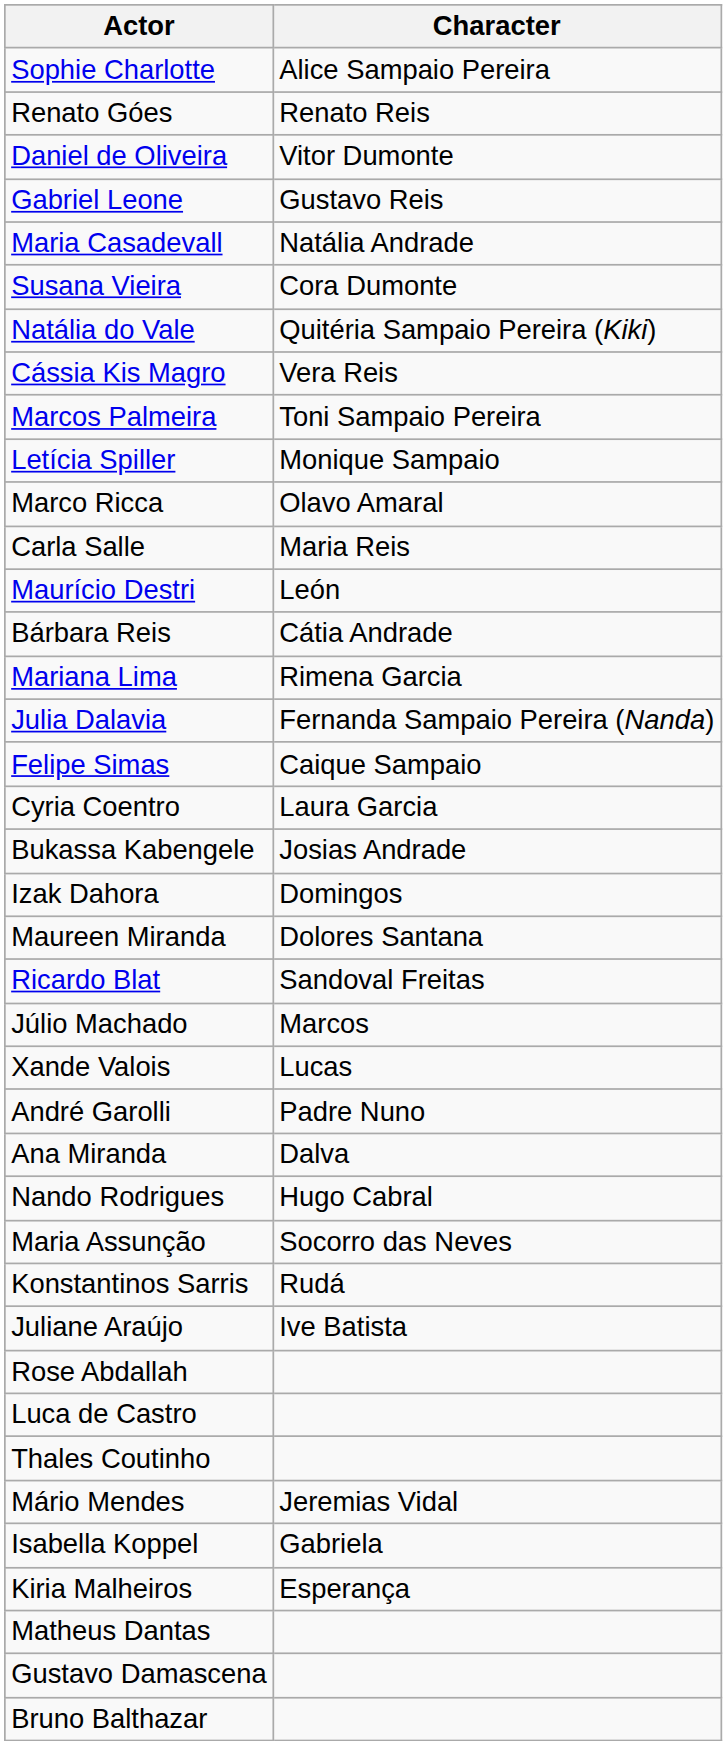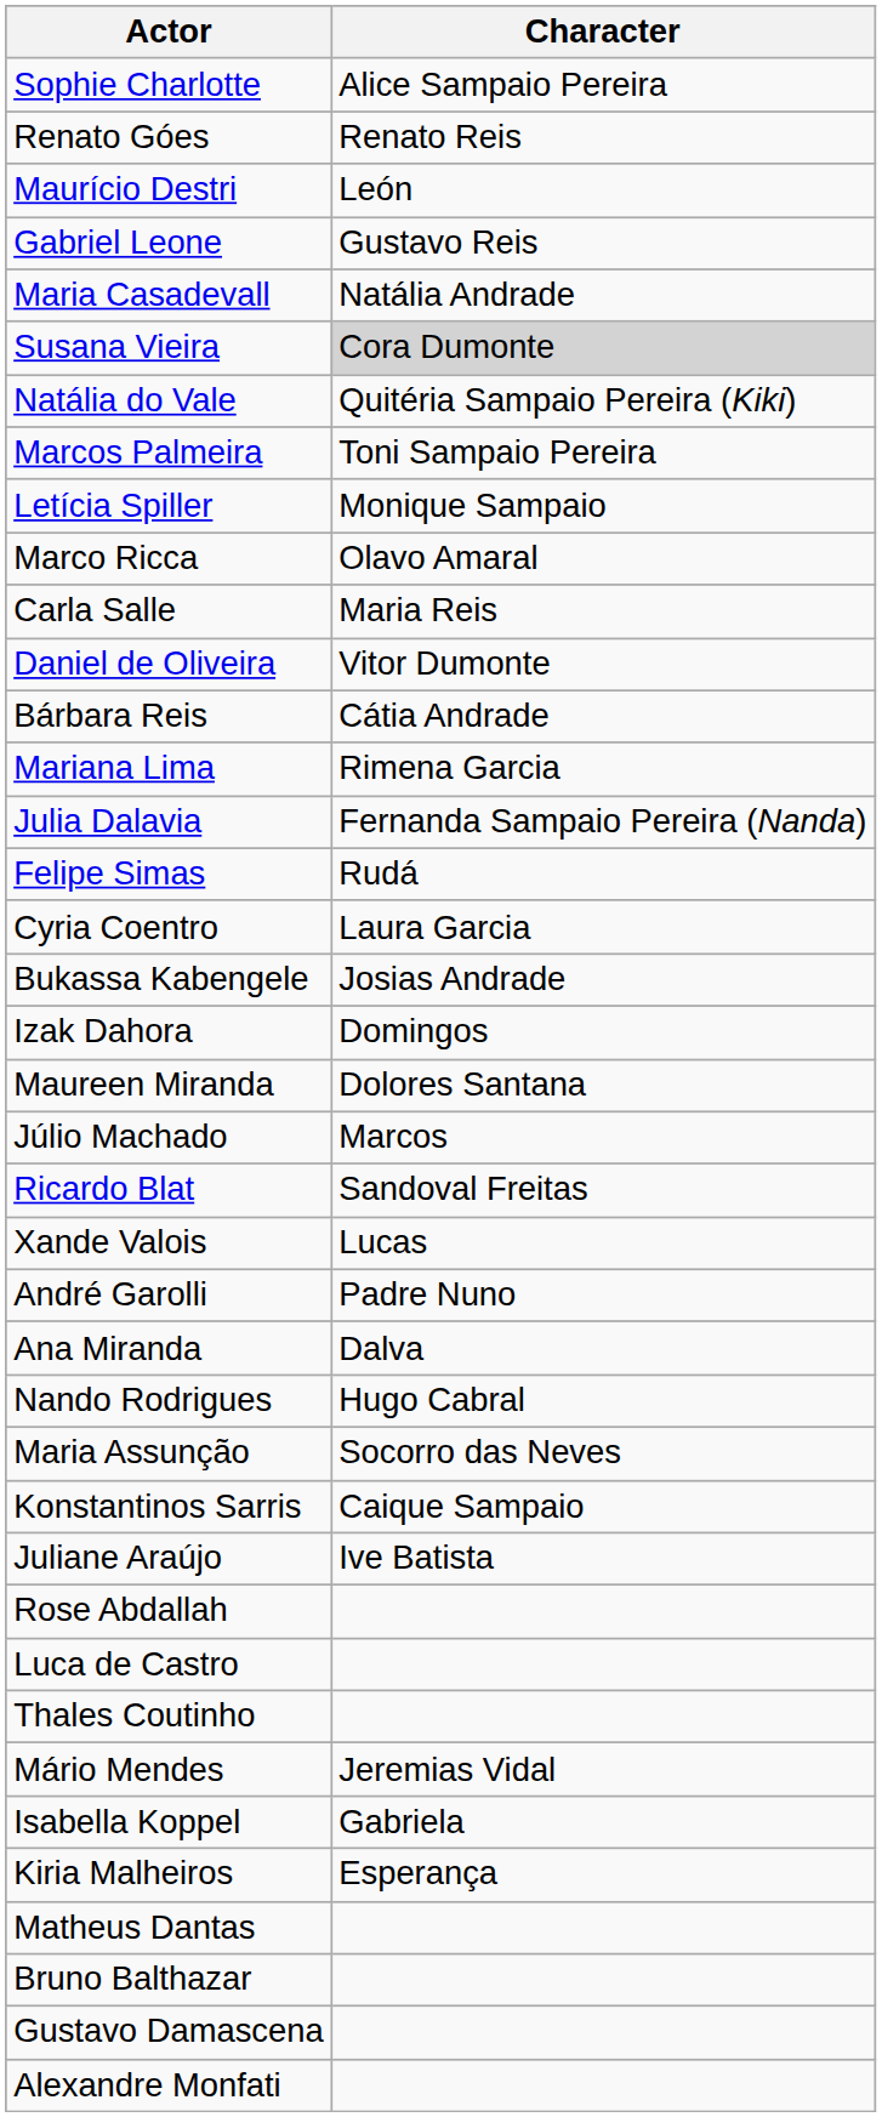rows swapped: Daniel de Oliveira <-> Maurício Destri
Susana Vieira | Character: no background -> lightgrey background
- row: Cássia Kis Magro | Vera Reis
Felipe Simas | Character: Caique Sampaio -> Rudá
rows swapped: Ricardo Blat <-> Júlio Machado
Konstantinos Sarris | Character: Rudá -> Caique Sampaio
rows swapped: Bruno Balthazar <-> Gustavo Damascena
+ row: Alexandre Monfati
